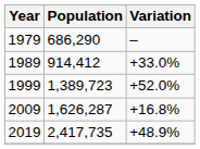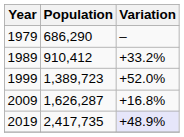1989 | Population: 914,412 -> 910,412
1989 | Variation: +33.0% -> +33.2%
2019 | Variation: no background -> lavender background
